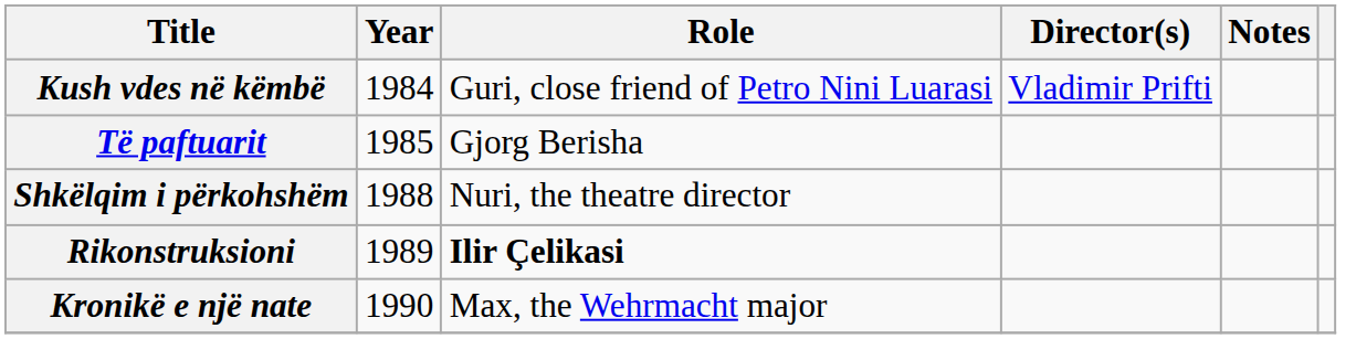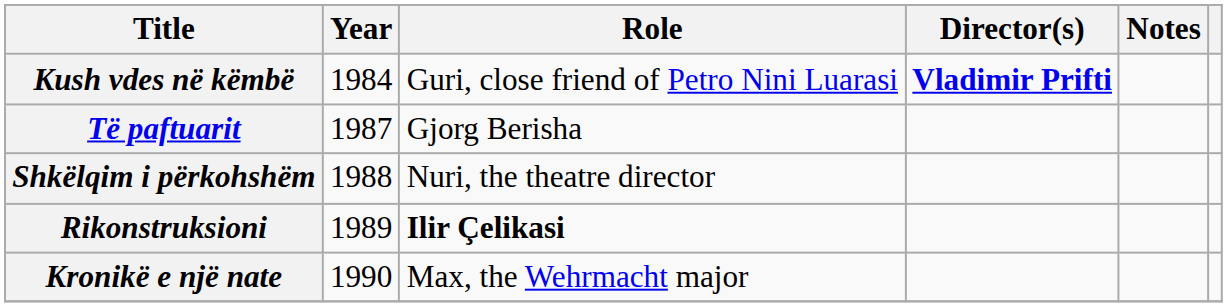Kush vdes në këmbë | Director(s): normal -> bold
Të paftuarit | Year: 1985 -> 1987
